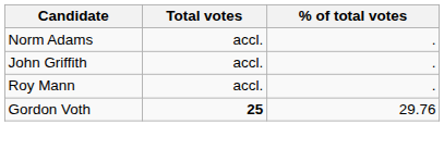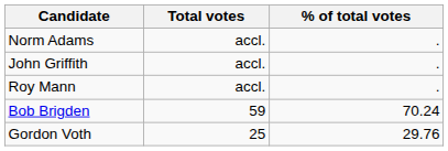+ row: Bob Brigden | 59 | 70.24
Gordon Voth | Total votes: bold -> normal
